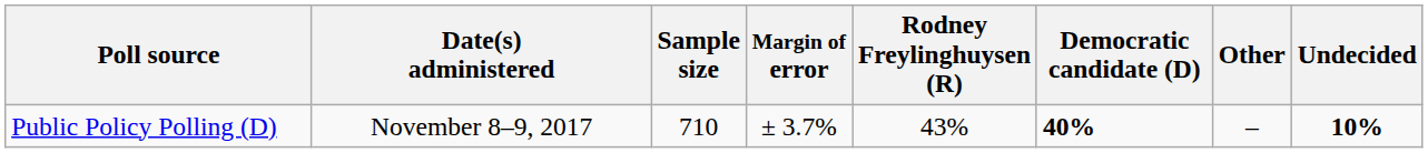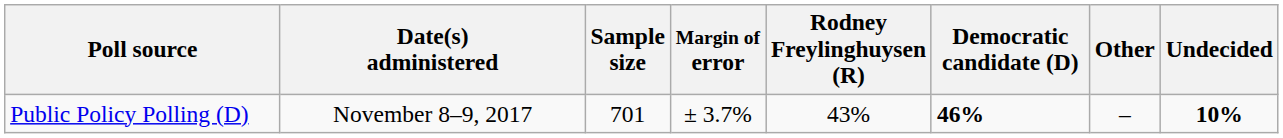Public Policy Polling (D) | Sample size: 710 -> 701
Public Policy Polling (D) | Democratic candidate (D): 40% -> 46%
